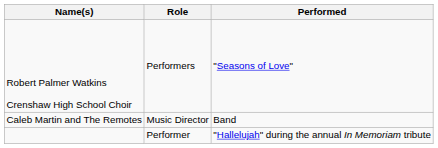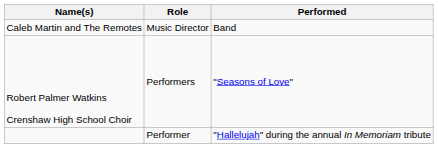rows swapped: Caleb Martin and The Remotes <-> Robert Palmer Watkins Crenshaw High School Choir
